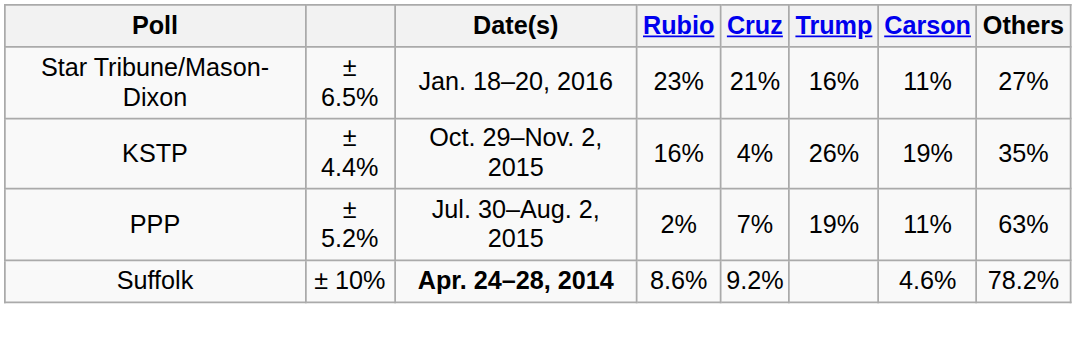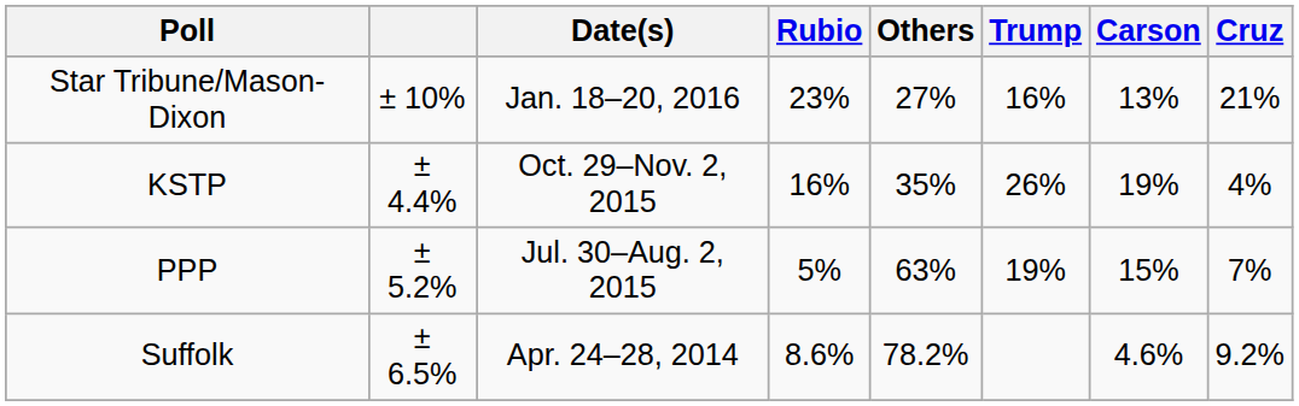columns swapped: Cruz <-> Others
Star Tribune/Mason-Dixon | column 2: ± 6.5% -> ± 10%
Star Tribune/Mason-Dixon | Carson: 11% -> 13%
PPP | Rubio: 2% -> 5%
PPP | Carson: 11% -> 15%
Suffolk | column 2: ± 10% -> ± 6.5%
Suffolk | Date(s): bold -> normal
